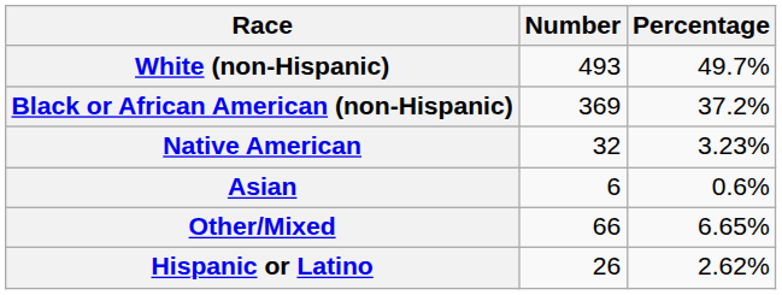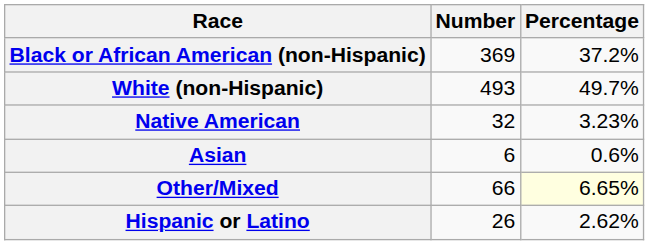rows swapped: White (non-Hispanic) <-> Black or African American (non-Hispanic)
Other/Mixed | Percentage: no background -> lightyellow background
